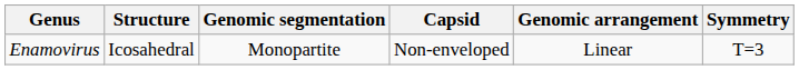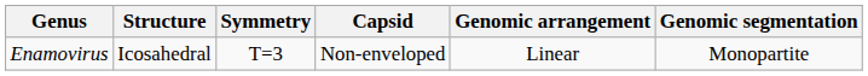columns swapped: Symmetry <-> Genomic segmentation
